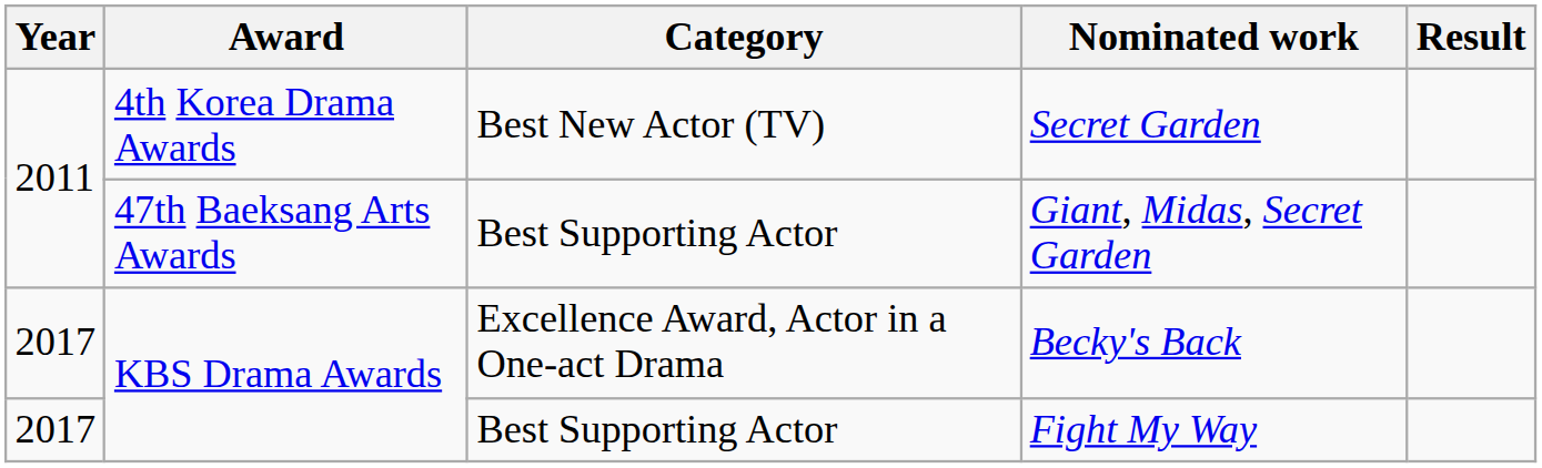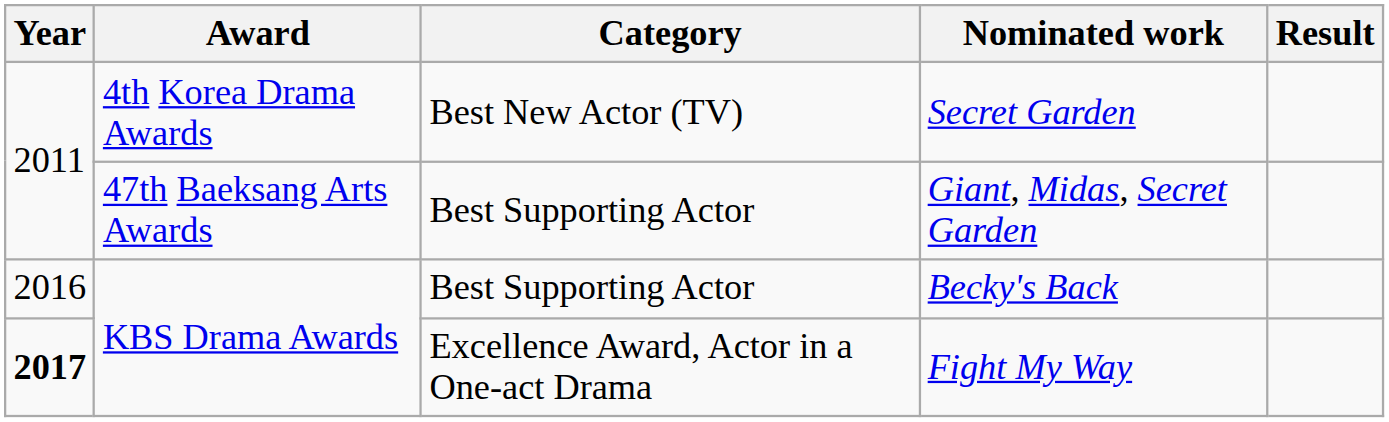Becky's Back | Year: 2017 -> 2016
Becky's Back | Category: Excellence Award, Actor in a One-act Drama -> Best Supporting Actor
Fight My Way | Year: normal -> bold
Fight My Way | Category: Best Supporting Actor -> Excellence Award, Actor in a One-act Drama
